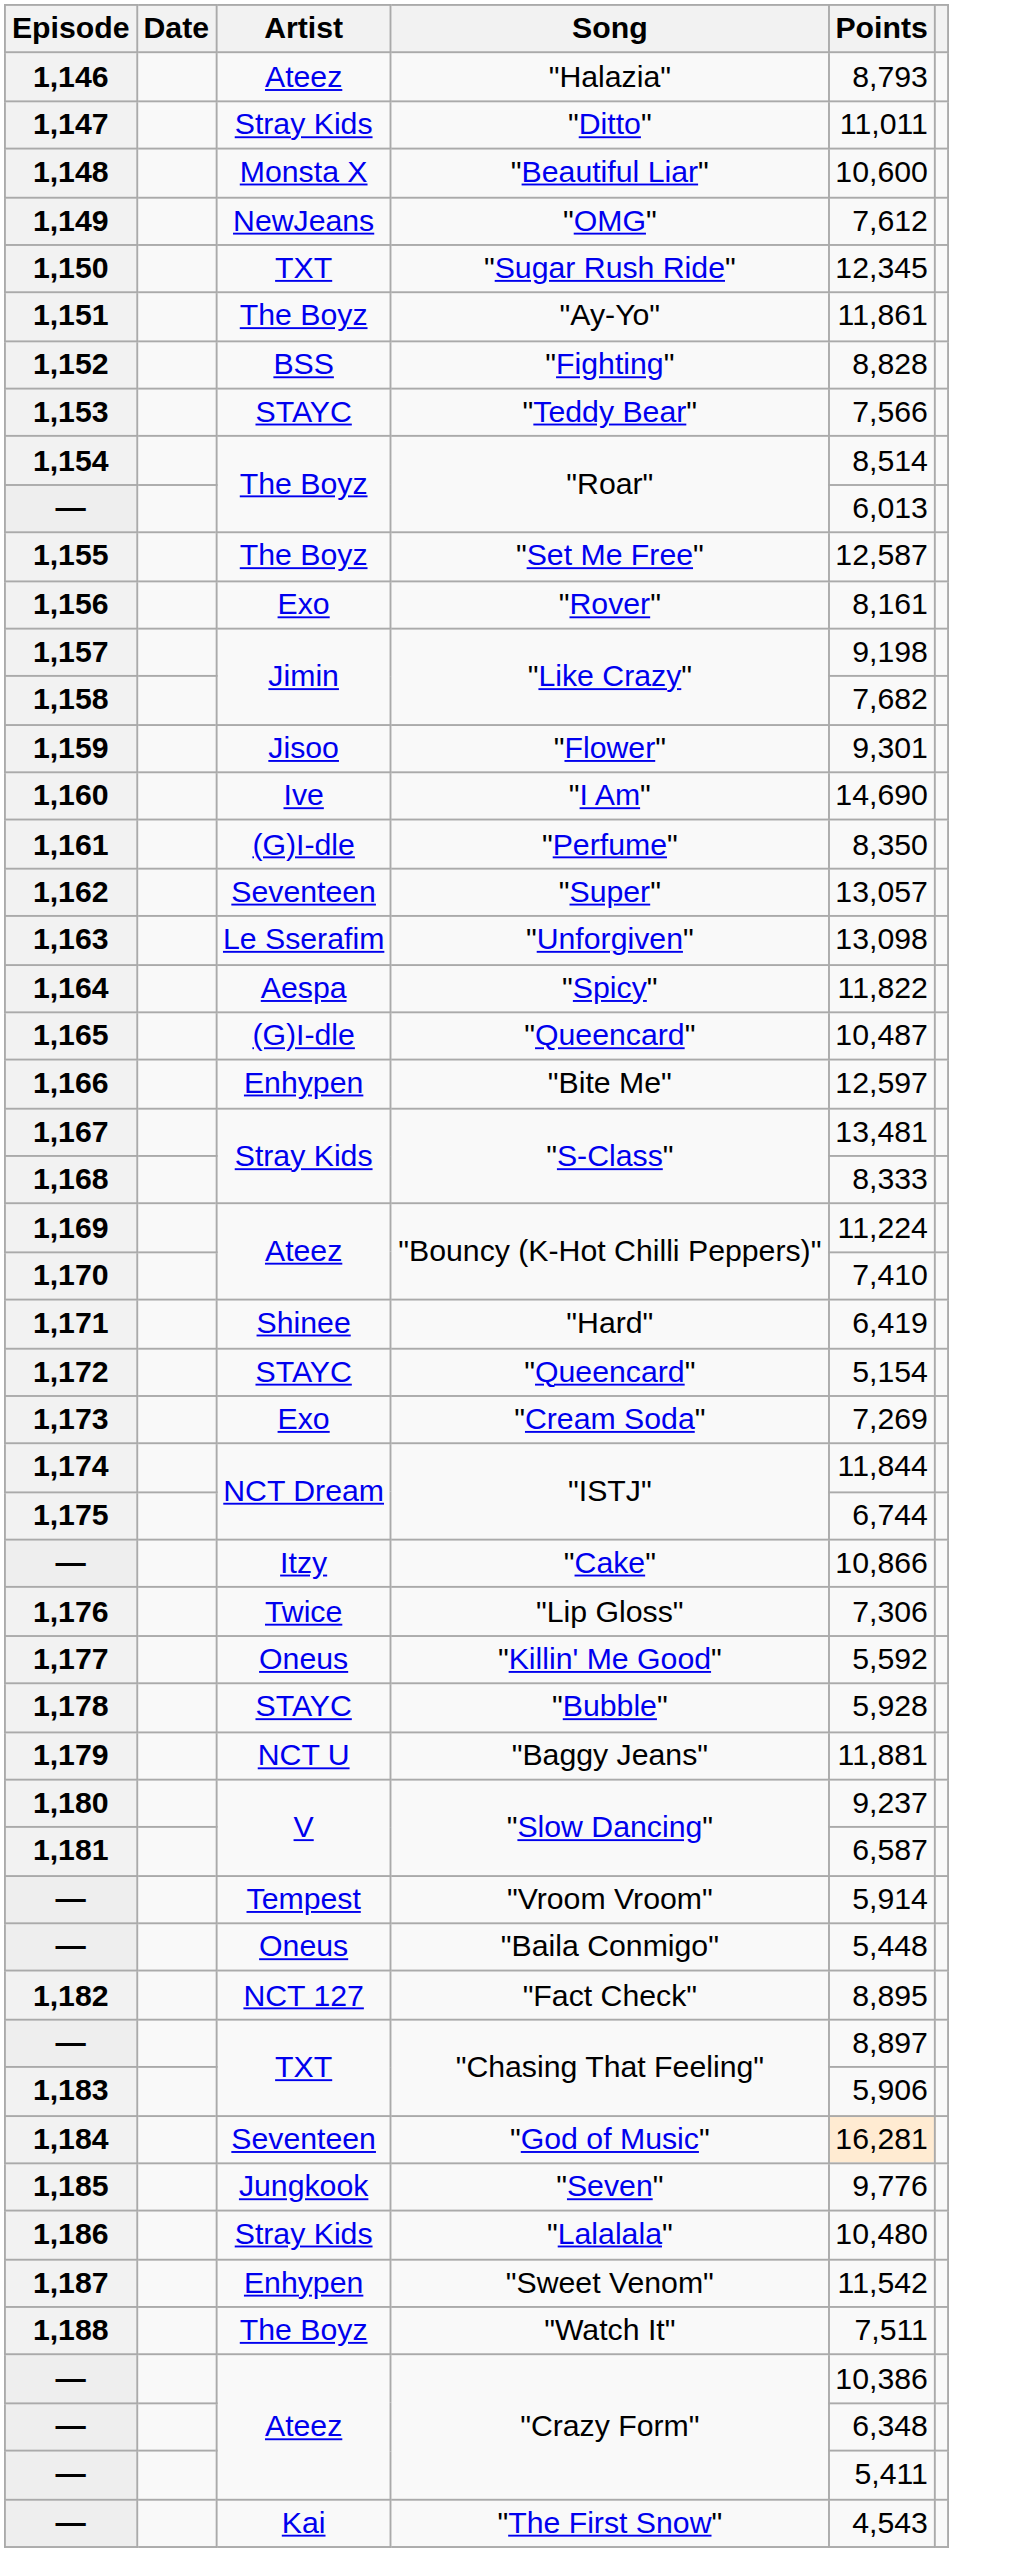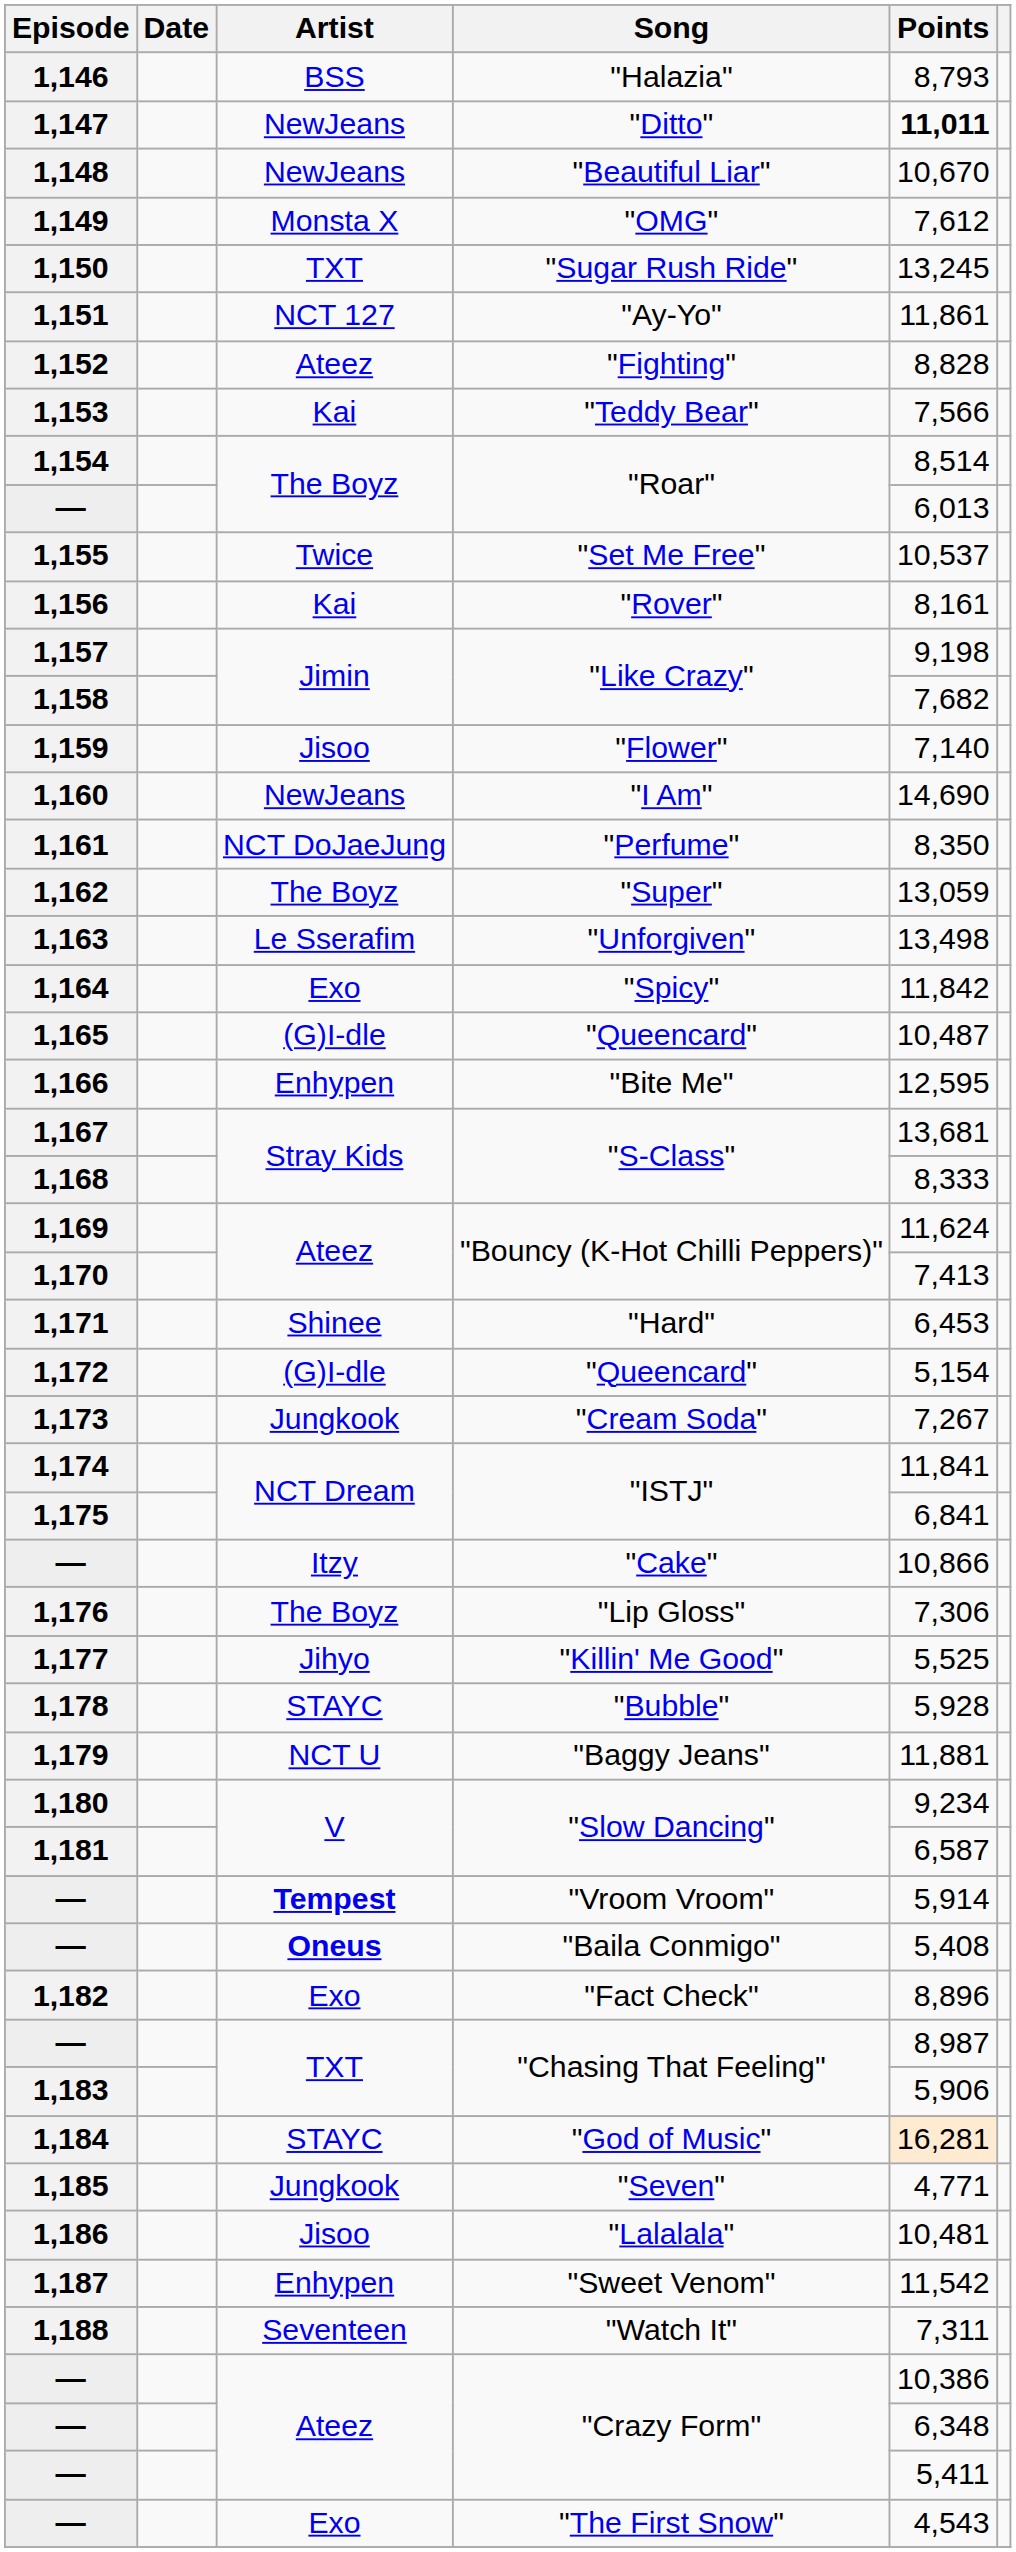1,146 | Artist: Ateez -> BSS
1,147 | Artist: Stray Kids -> NewJeans
1,147 | Points: normal -> bold
1,148 | Artist: Monsta X -> NewJeans
1,148 | Points: 10,600 -> 10,670
1,149 | Artist: NewJeans -> Monsta X
1,150 | Points: 12,345 -> 13,245
1,151 | Artist: The Boyz -> NCT 127
1,152 | Artist: BSS -> Ateez
1,153 | Artist: STAYC -> Kai
1,155 | Artist: The Boyz -> Twice
1,155 | Points: 12,587 -> 10,537
1,156 | Artist: Exo -> Kai
1,159 | Points: 9,301 -> 7,140
1,160 | Artist: Ive -> NewJeans
1,161 | Artist: (G)I-dle -> NCT DoJaeJung
1,162 | Artist: Seventeen -> The Boyz
1,162 | Points: 13,057 -> 13,059
1,163 | Points: 13,098 -> 13,498
1,164 | Artist: Aespa -> Exo
1,164 | Points: 11,822 -> 11,842
1,166 | Points: 12,597 -> 12,595
1,167 | Points: 13,481 -> 13,681
1,169 | Points: 11,224 -> 11,624
1,170 | Points: 7,410 -> 7,413
1,171 | Points: 6,419 -> 6,453
1,172 | Artist: STAYC -> (G)I-dle
1,173 | Artist: Exo -> Jungkook
1,173 | Points: 7,269 -> 7,267
1,174 | Points: 11,844 -> 11,841
1,175 | Points: 6,744 -> 6,841
1,176 | Artist: Twice -> The Boyz
1,177 | Artist: Oneus -> Jihyo
1,177 | Points: 5,592 -> 5,525
1,180 | Points: 9,237 -> 9,234
— / "Vroom Vroom" | Artist: normal -> bold
— / "Baila Conmigo" | Artist: normal -> bold
— / "Baila Conmigo" | Points: 5,448 -> 5,408
1,182 | Artist: NCT 127 -> Exo
1,182 | Points: 8,895 -> 8,896
— / "Chasing That Feeling" | Points: 8,897 -> 8,987
1,184 | Artist: Seventeen -> STAYC
1,185 | Points: 9,776 -> 4,771
1,186 | Artist: Stray Kids -> Jisoo
1,186 | Points: 10,480 -> 10,481
1,188 | Artist: The Boyz -> Seventeen
1,188 | Points: 7,511 -> 7,311
— / "The First Snow" | Artist: Kai -> Exo
